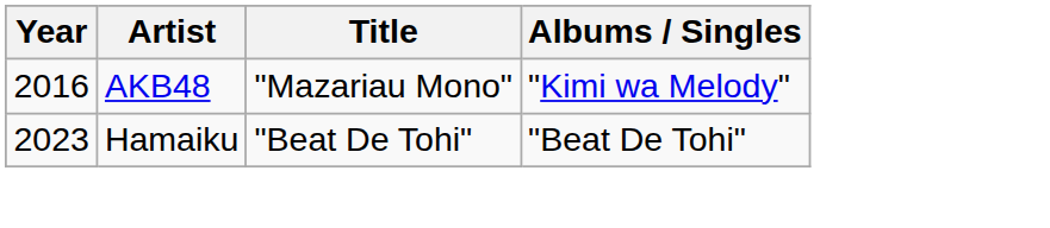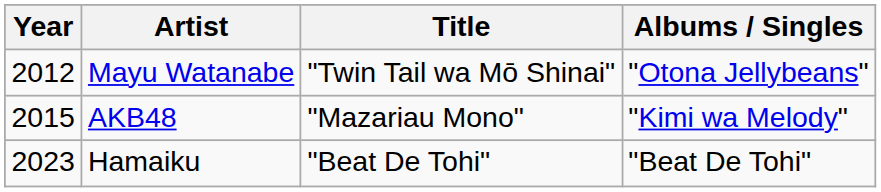+ row: 2012 | Mayu Watanabe | "Twin Tail wa Mō Shinai" | "Otona Jellybeans"
AKB48 | Year: 2016 -> 2015
